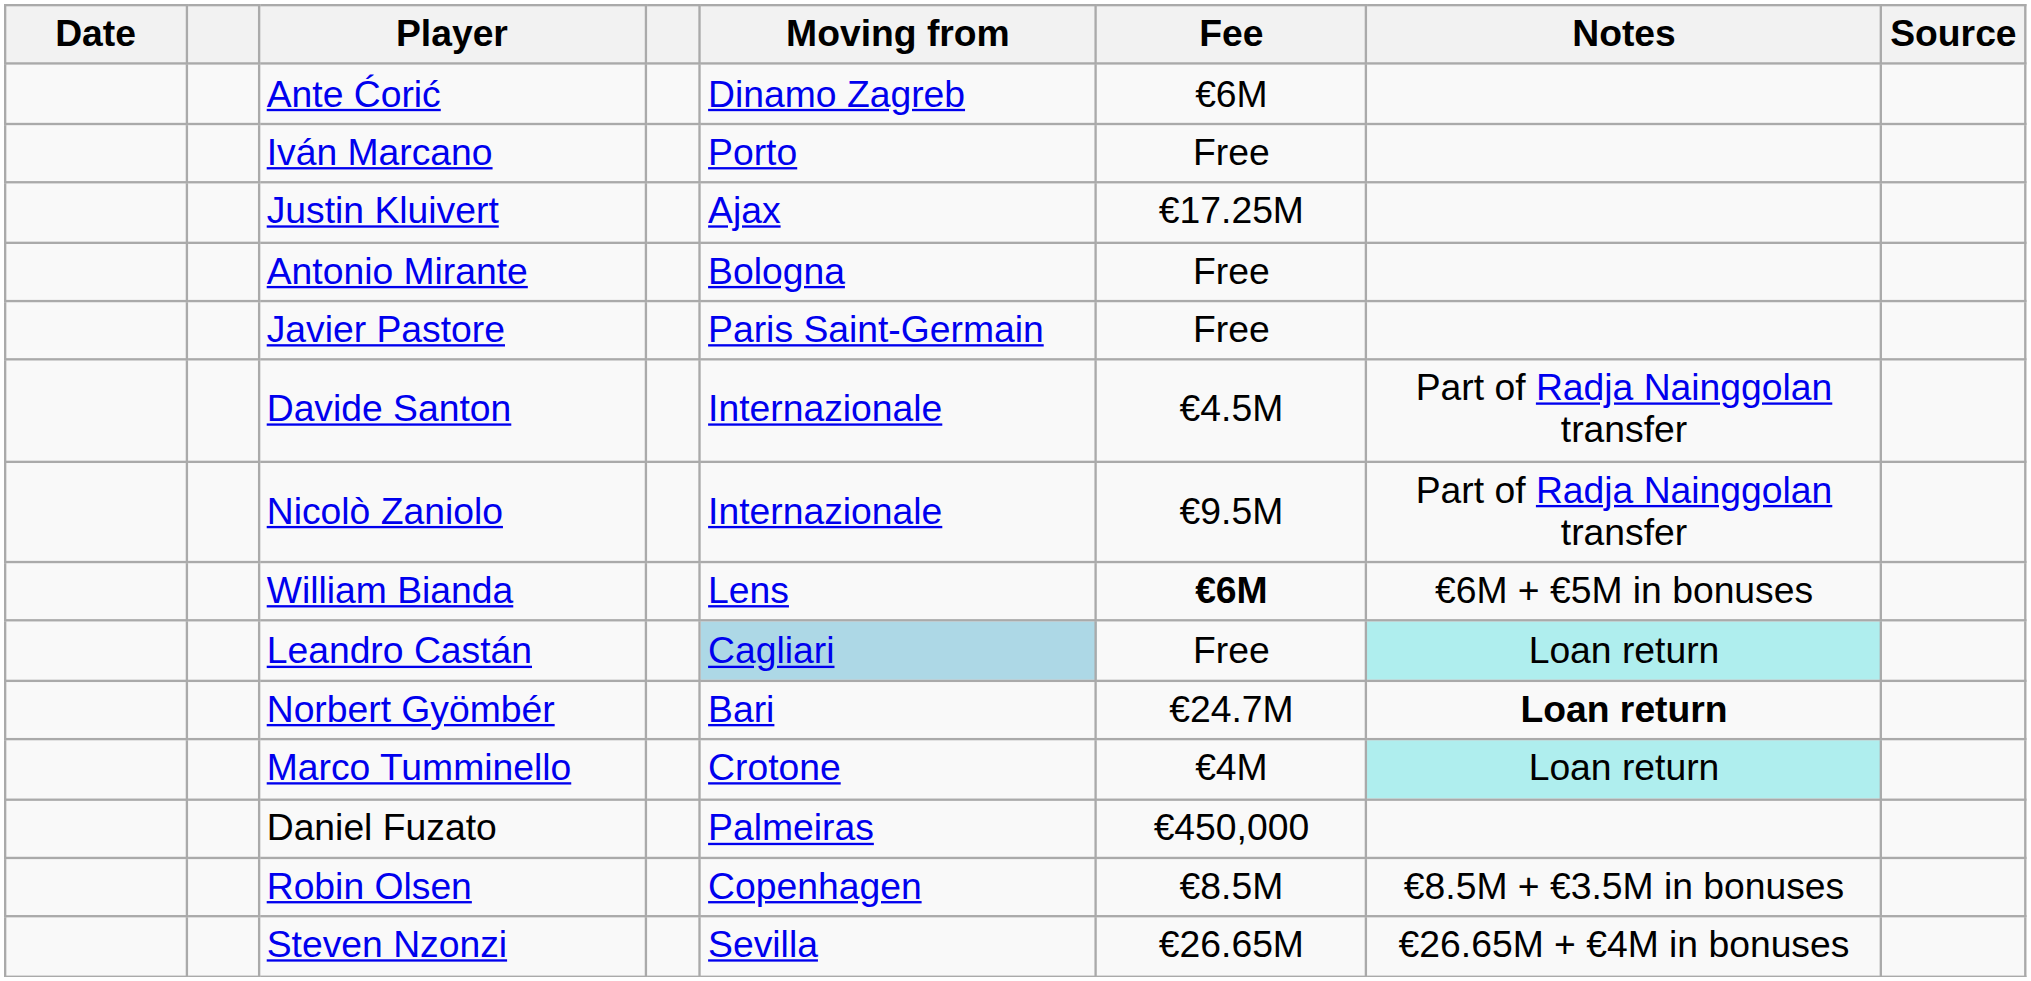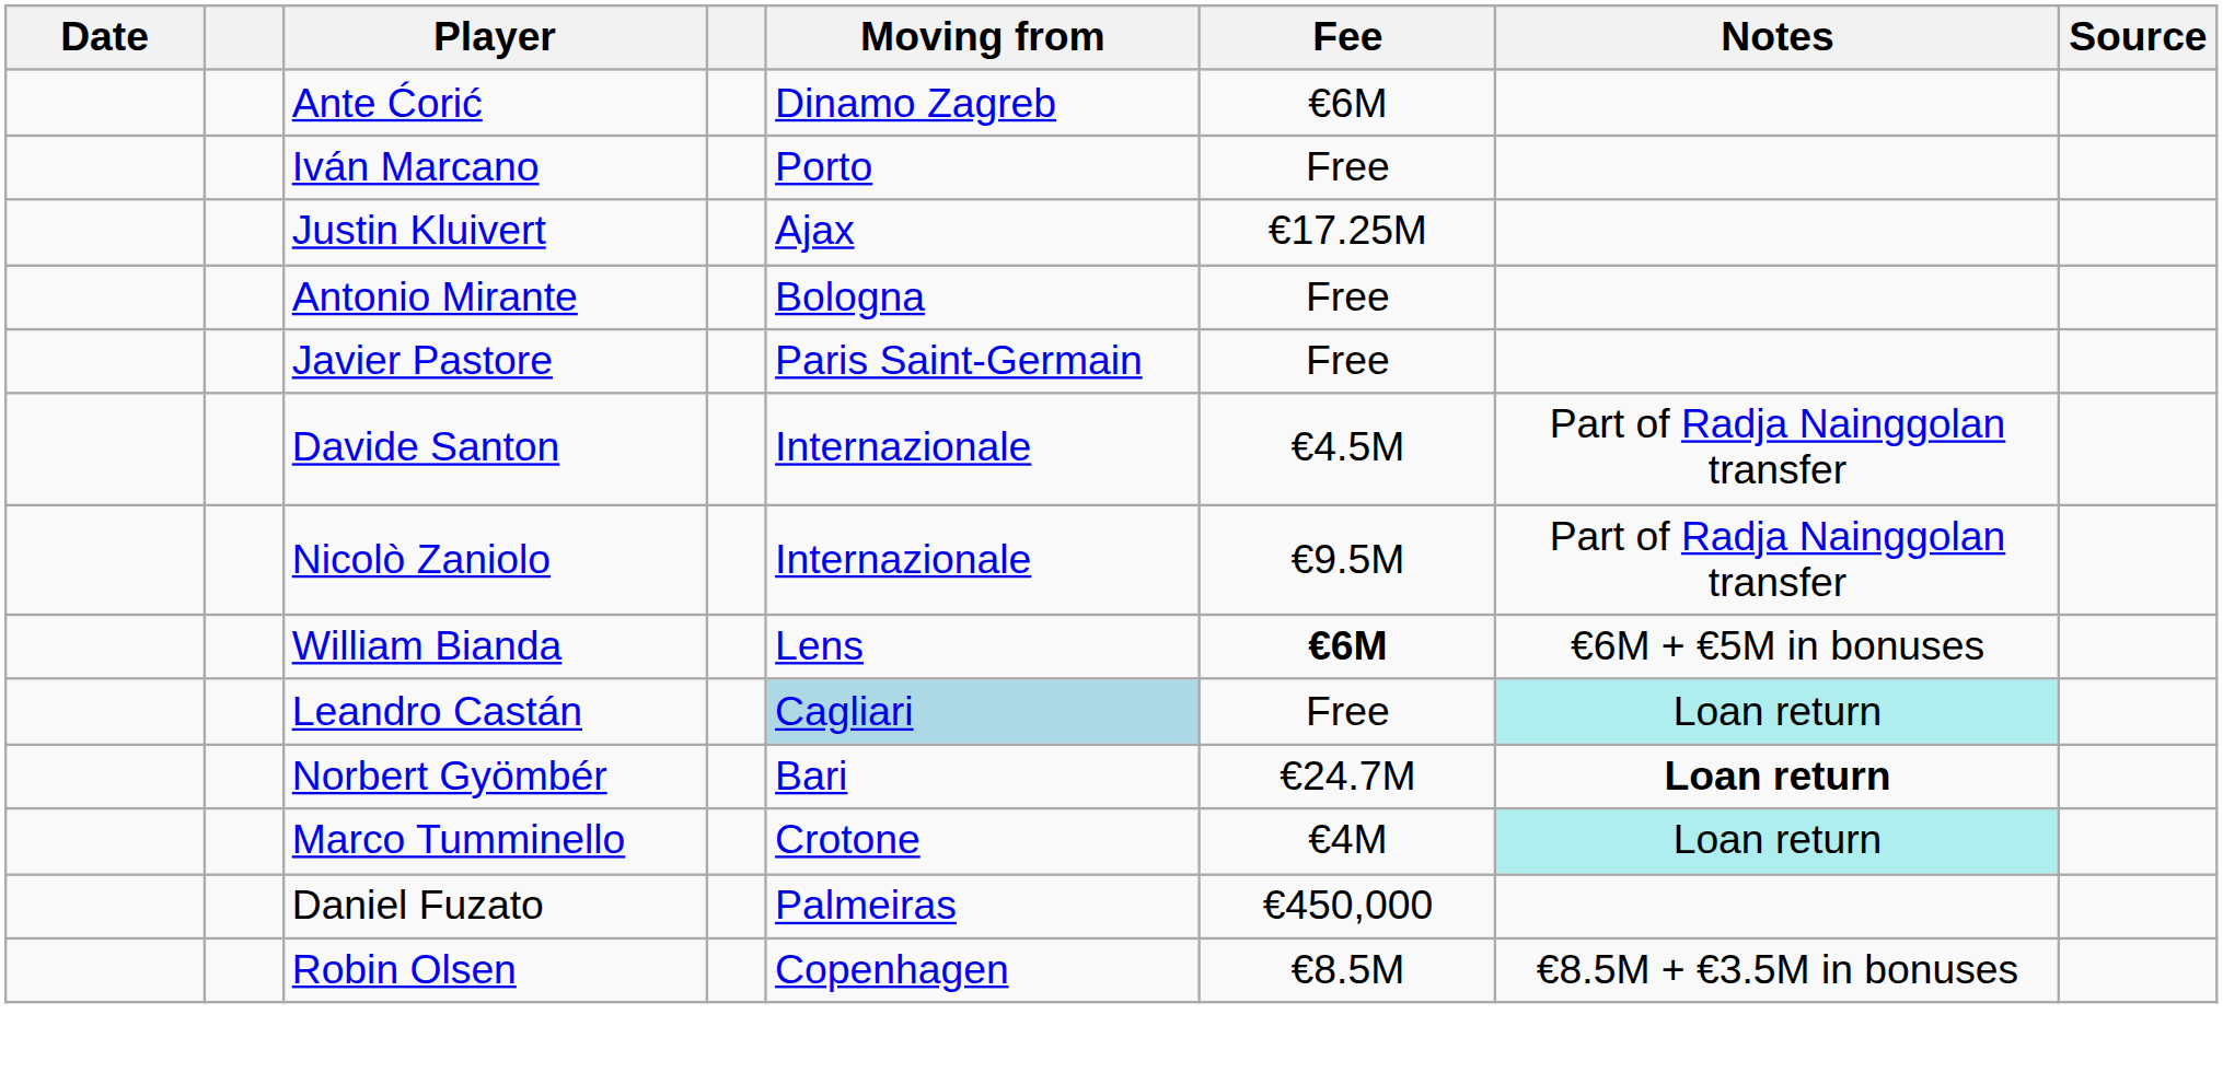- row: Steven Nzonzi | Sevilla | €26.65M | €26.65M + €4M in bonuses
